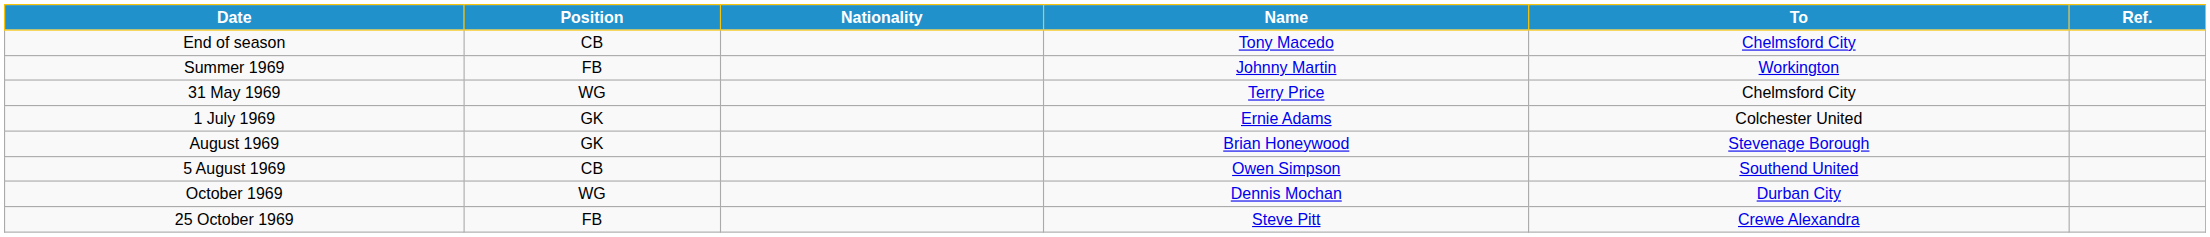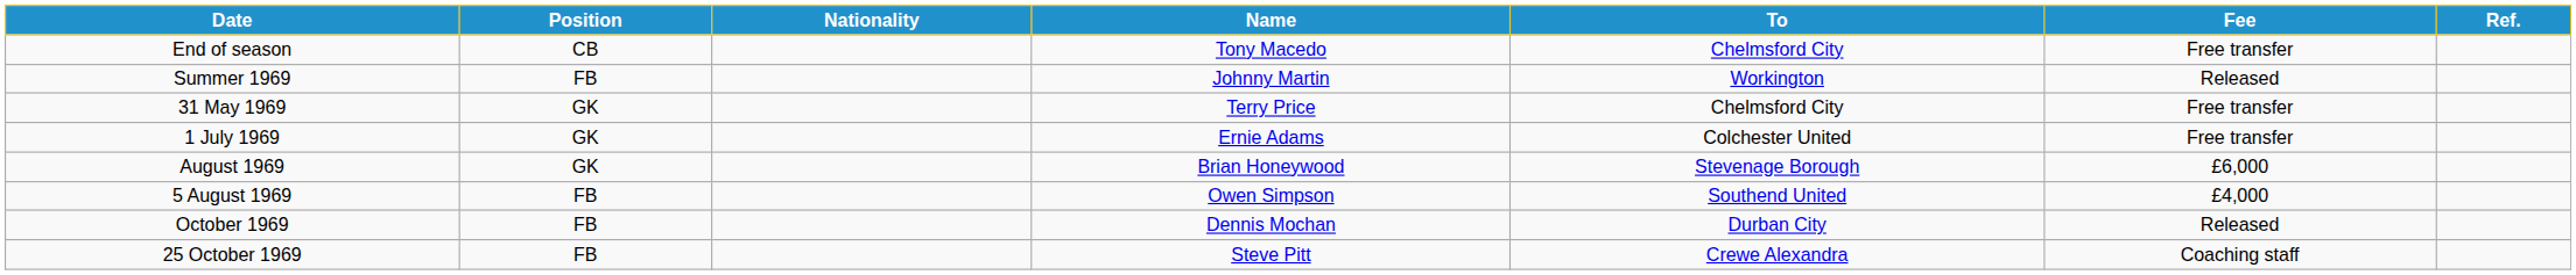+ column: Fee | Free transfer | Released | Free transfer | Free transfer | £6,000 | £4,000 | Released | Coaching staff
31 May 1969 | Position: WG -> GK
5 August 1969 | Position: CB -> FB
October 1969 | Position: WG -> FB
